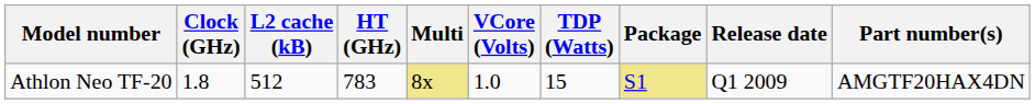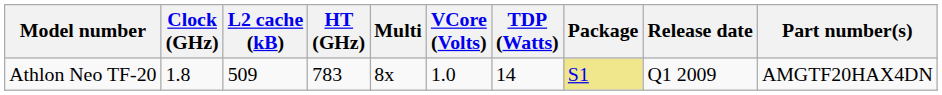Athlon Neo TF-20 | L2 cache (kB): 512 -> 509
Athlon Neo TF-20 | Multi: khaki background -> no background
Athlon Neo TF-20 | TDP (Watts): 15 -> 14
